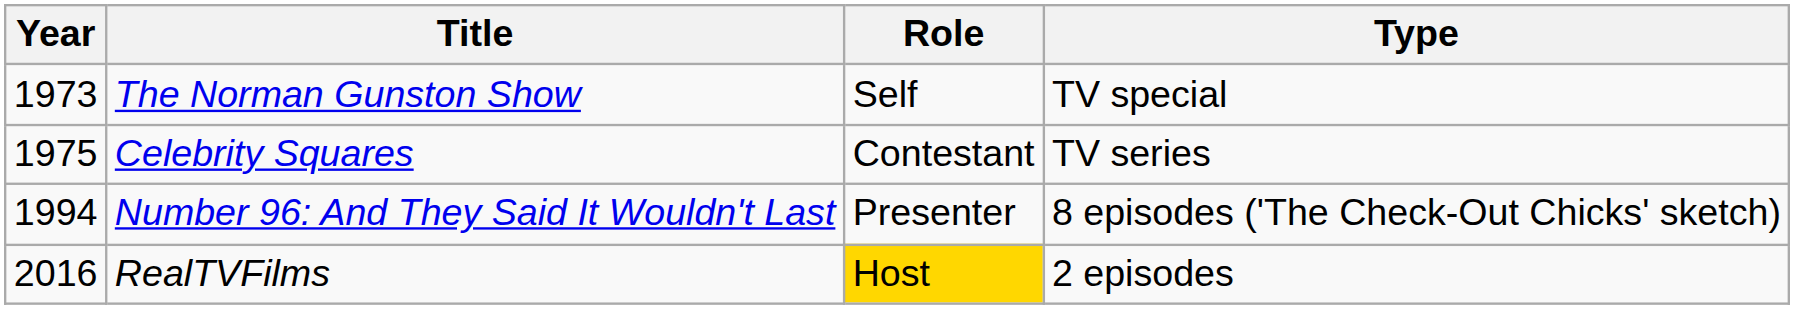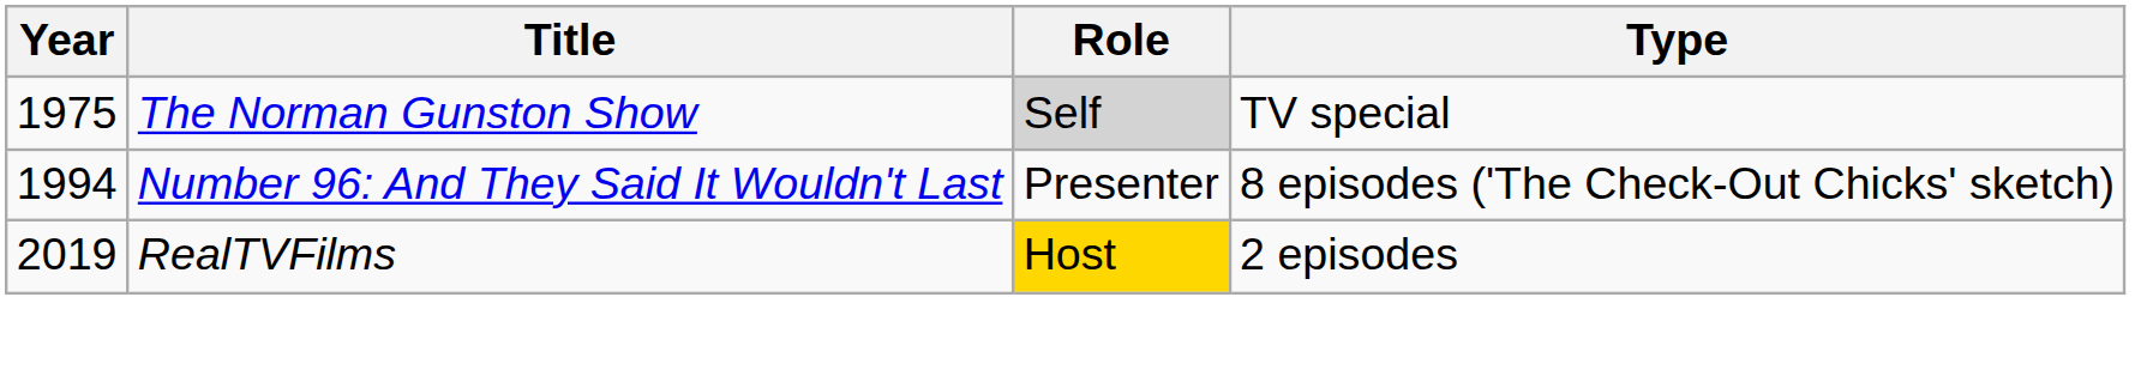The Norman Gunston Show | Year: 1973 -> 1975
The Norman Gunston Show | Role: no background -> lightgrey background
- row: 1975 | Celebrity Squares | Contestant | TV series
RealTVFilms | Year: 2016 -> 2019
